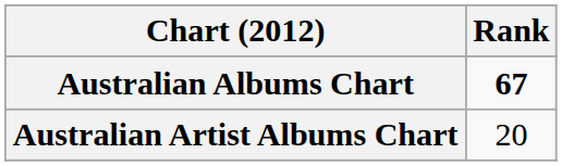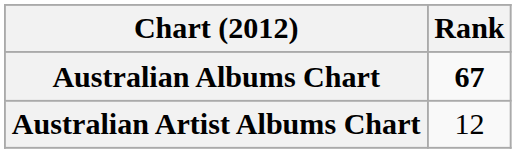Australian Artist Albums Chart | Rank: 20 -> 12
